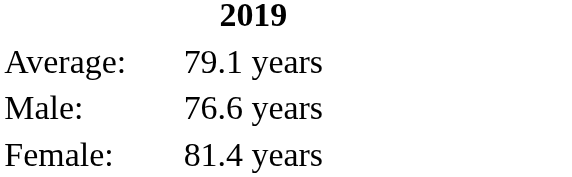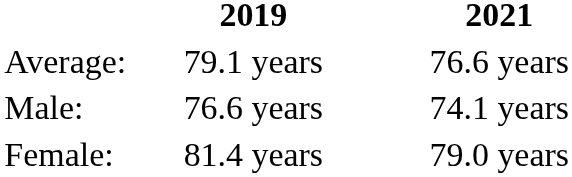+ column: 2021 | 76.6 years | 74.1 years | 79.0 years
